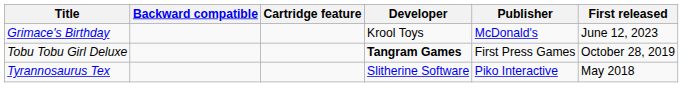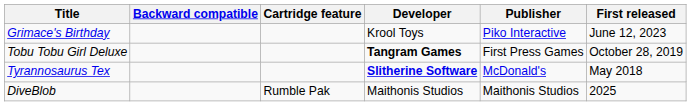Grimace's Birthday | Publisher: McDonald's -> Piko Interactive
Tyrannosaurus Tex | Developer: normal -> bold
Tyrannosaurus Tex | Publisher: Piko Interactive -> McDonald's
+ row: DiveBlob | Rumble Pak | Maithonis Studios | Maithonis Studios | 2025
